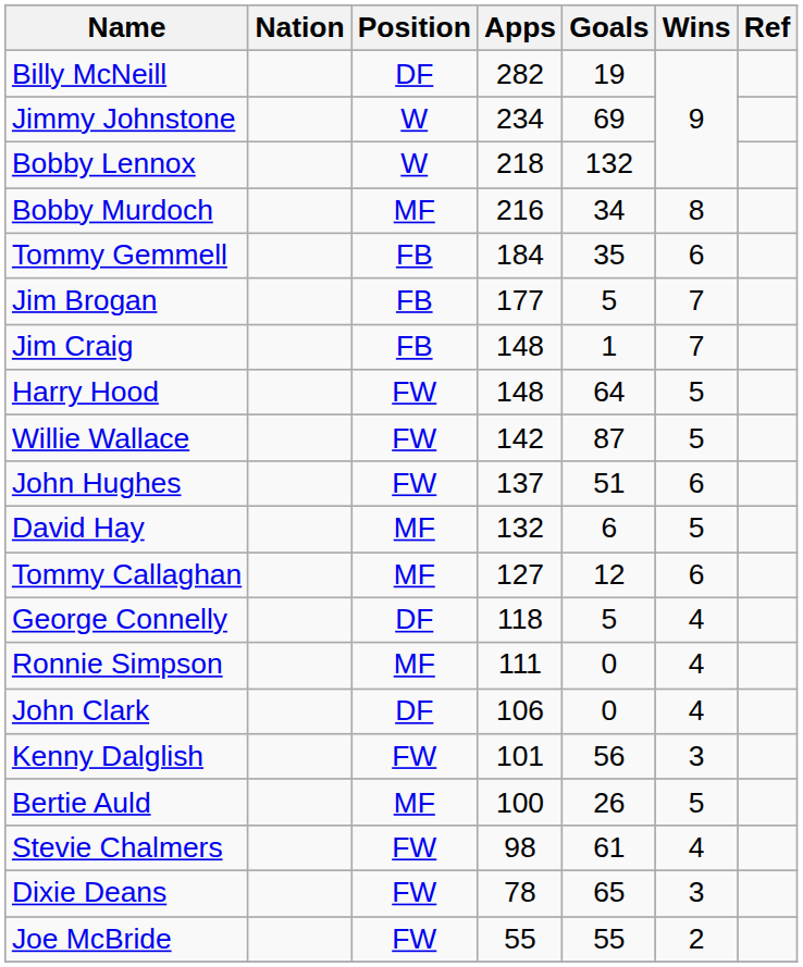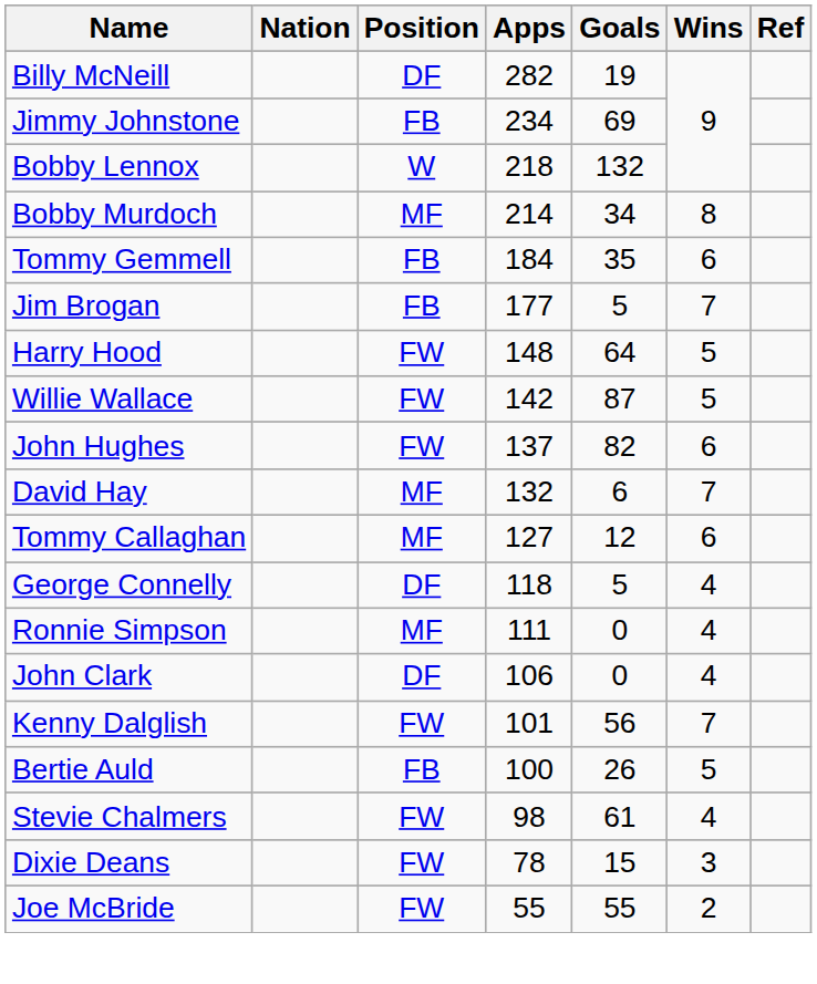Jimmy Johnstone | Position: W -> FB
Bobby Murdoch | Apps: 216 -> 214
- row: Jim Craig | FB | 148 | 1 | 7
John Hughes | Goals: 51 -> 82
David Hay | Wins: 5 -> 7
Kenny Dalglish | Wins: 3 -> 7
Bertie Auld | Position: MF -> FB
Dixie Deans | Goals: 65 -> 15
